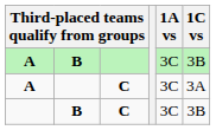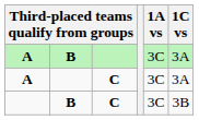A / B | 1C vs: 3B -> 3A
